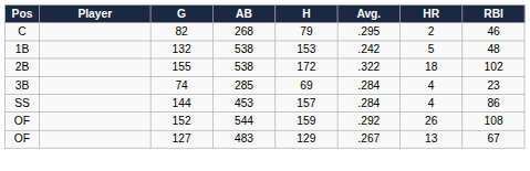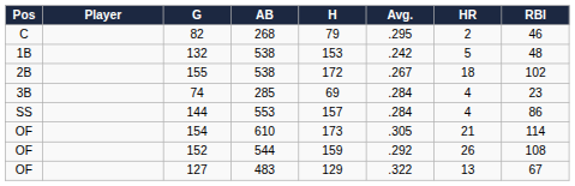155 | Avg.: .322 -> .267
144 | AB: 453 -> 553
+ row: OF | 154 | 610 | 173 | .305 | 21 | 114
127 | Avg.: .267 -> .322
